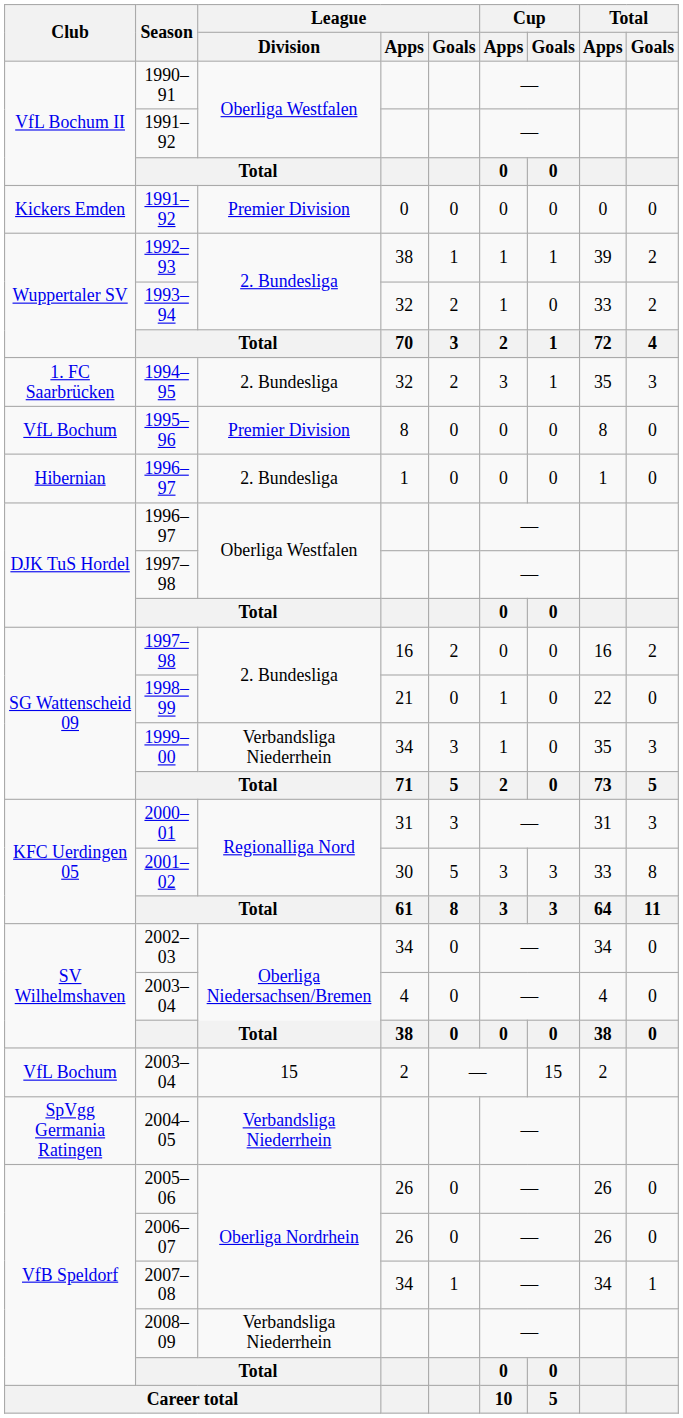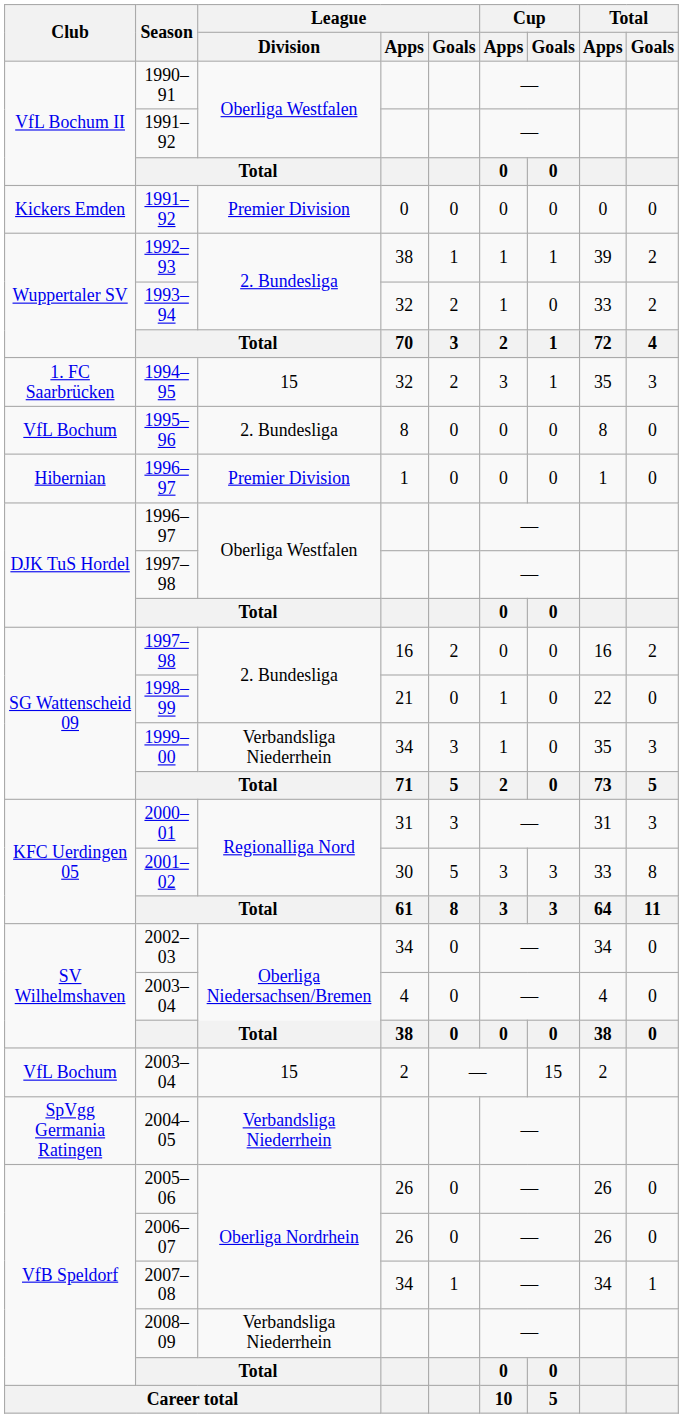1994–95 | League / Division: 2. Bundesliga -> 15
1995–96 | League / Division: Premier Division -> 2. Bundesliga
1996–97 / 1 | League / Division: 2. Bundesliga -> Premier Division
